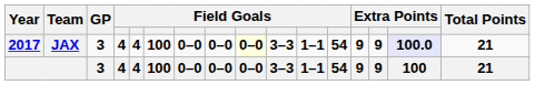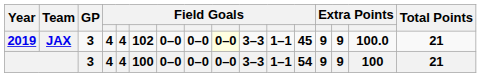JAX | Year: 2017 -> 2019
JAX | column 6: 100 -> 102
JAX | column 12: 54 -> 45
JAX | column 15: lavender background -> no background
